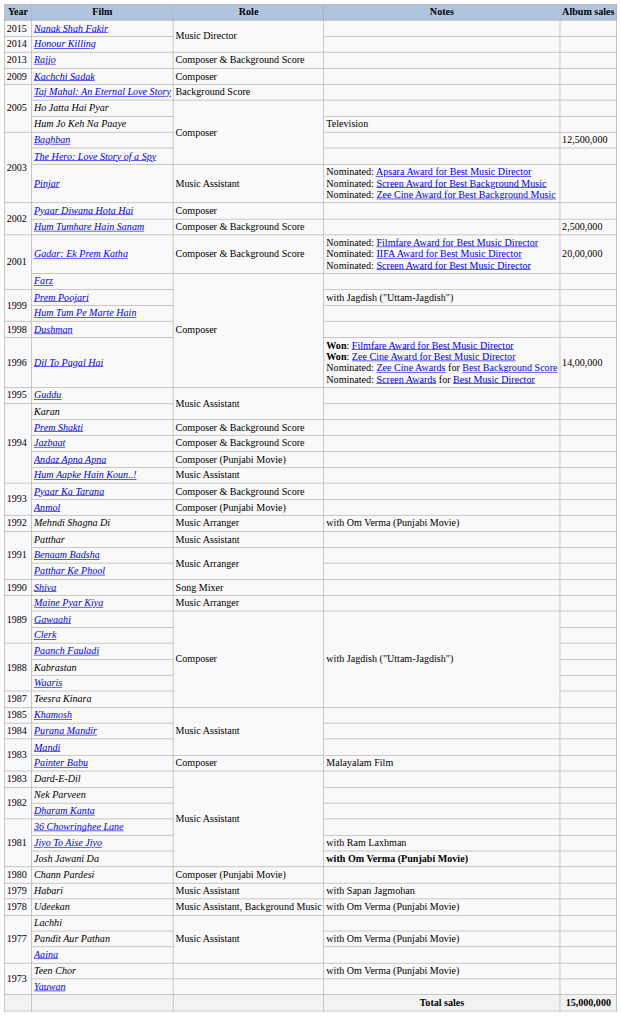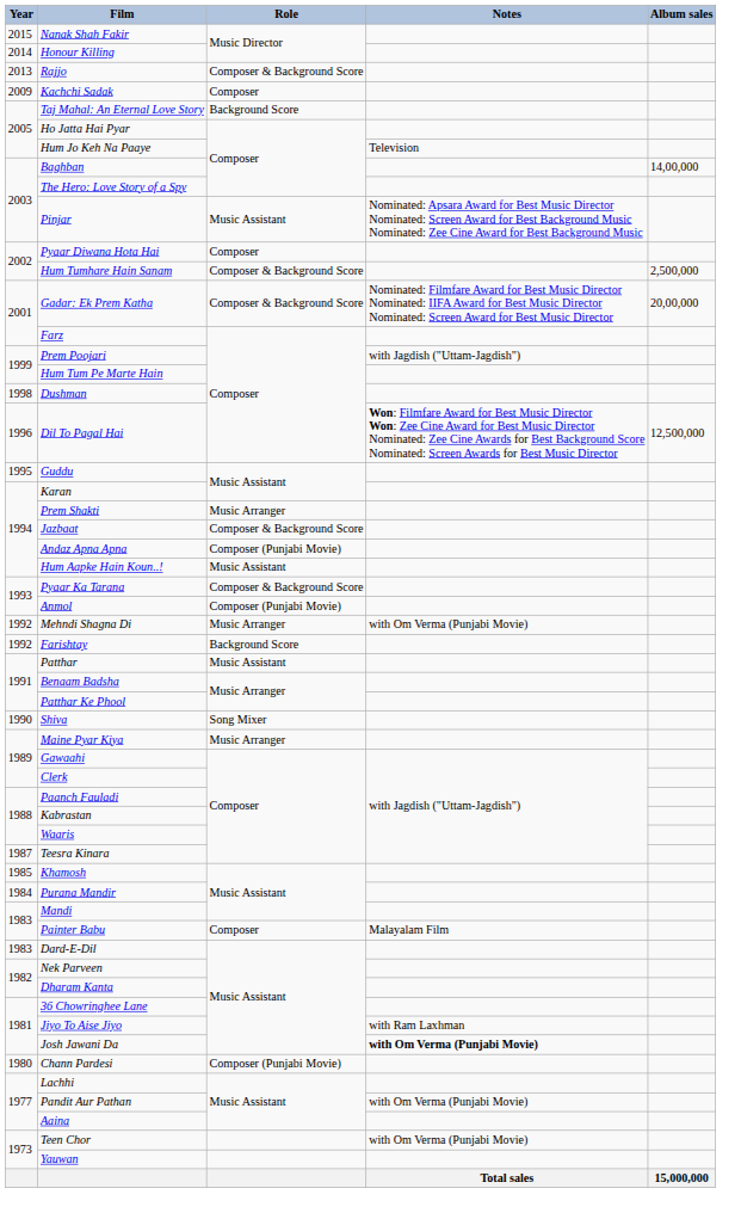Baghban | Album sales: 12,500,000 -> 14,00,000
Dil To Pagal Hai | Album sales: 14,00,000 -> 12,500,000
Prem Shakti | Role: Composer & Background Score -> Music Arranger
+ row: 1992 | Farishtay | Background Score
- row: 1979 | Habari | Music Assistant | with Sapan Jagmohan
- row: 1978 | Udeekan | Music Assistant, Background Music | with Om Verma (Punjabi Movie)
